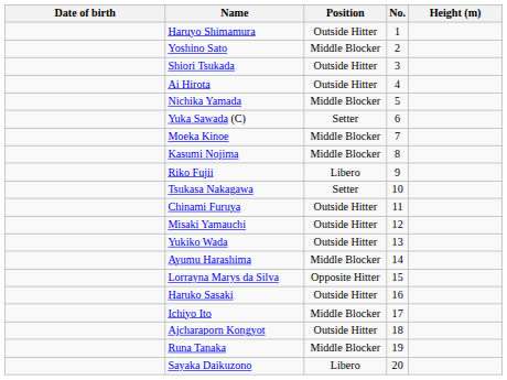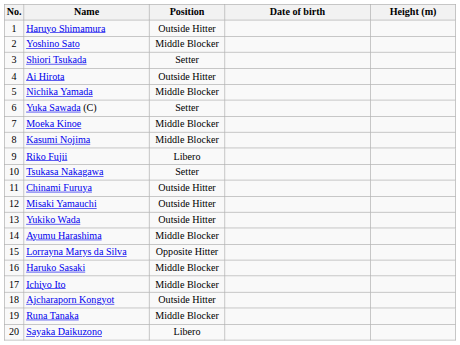columns swapped: No. <-> Date of birth
Shiori Tsukada | Position: Outside Hitter -> Setter
Haruko Sasaki | Position: Outside Hitter -> Middle Blocker
